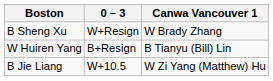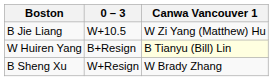rows swapped: B Jie Liang <-> B Sheng Xu
W Huiren Yang | Canwa Vancouver 1: no background -> lightyellow background
